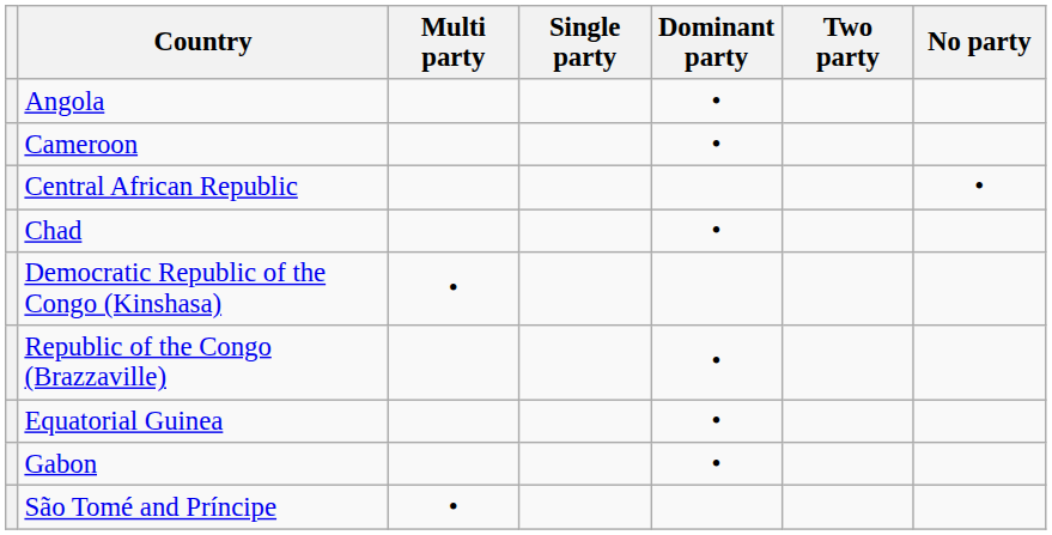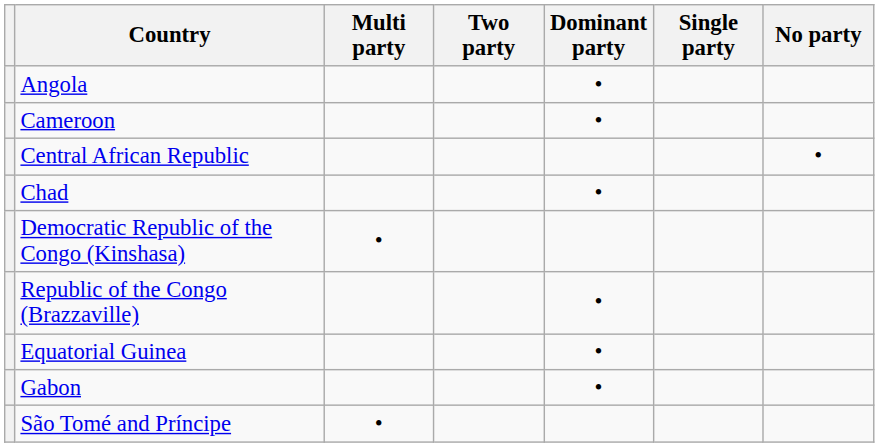columns swapped: Two party <-> Single party
